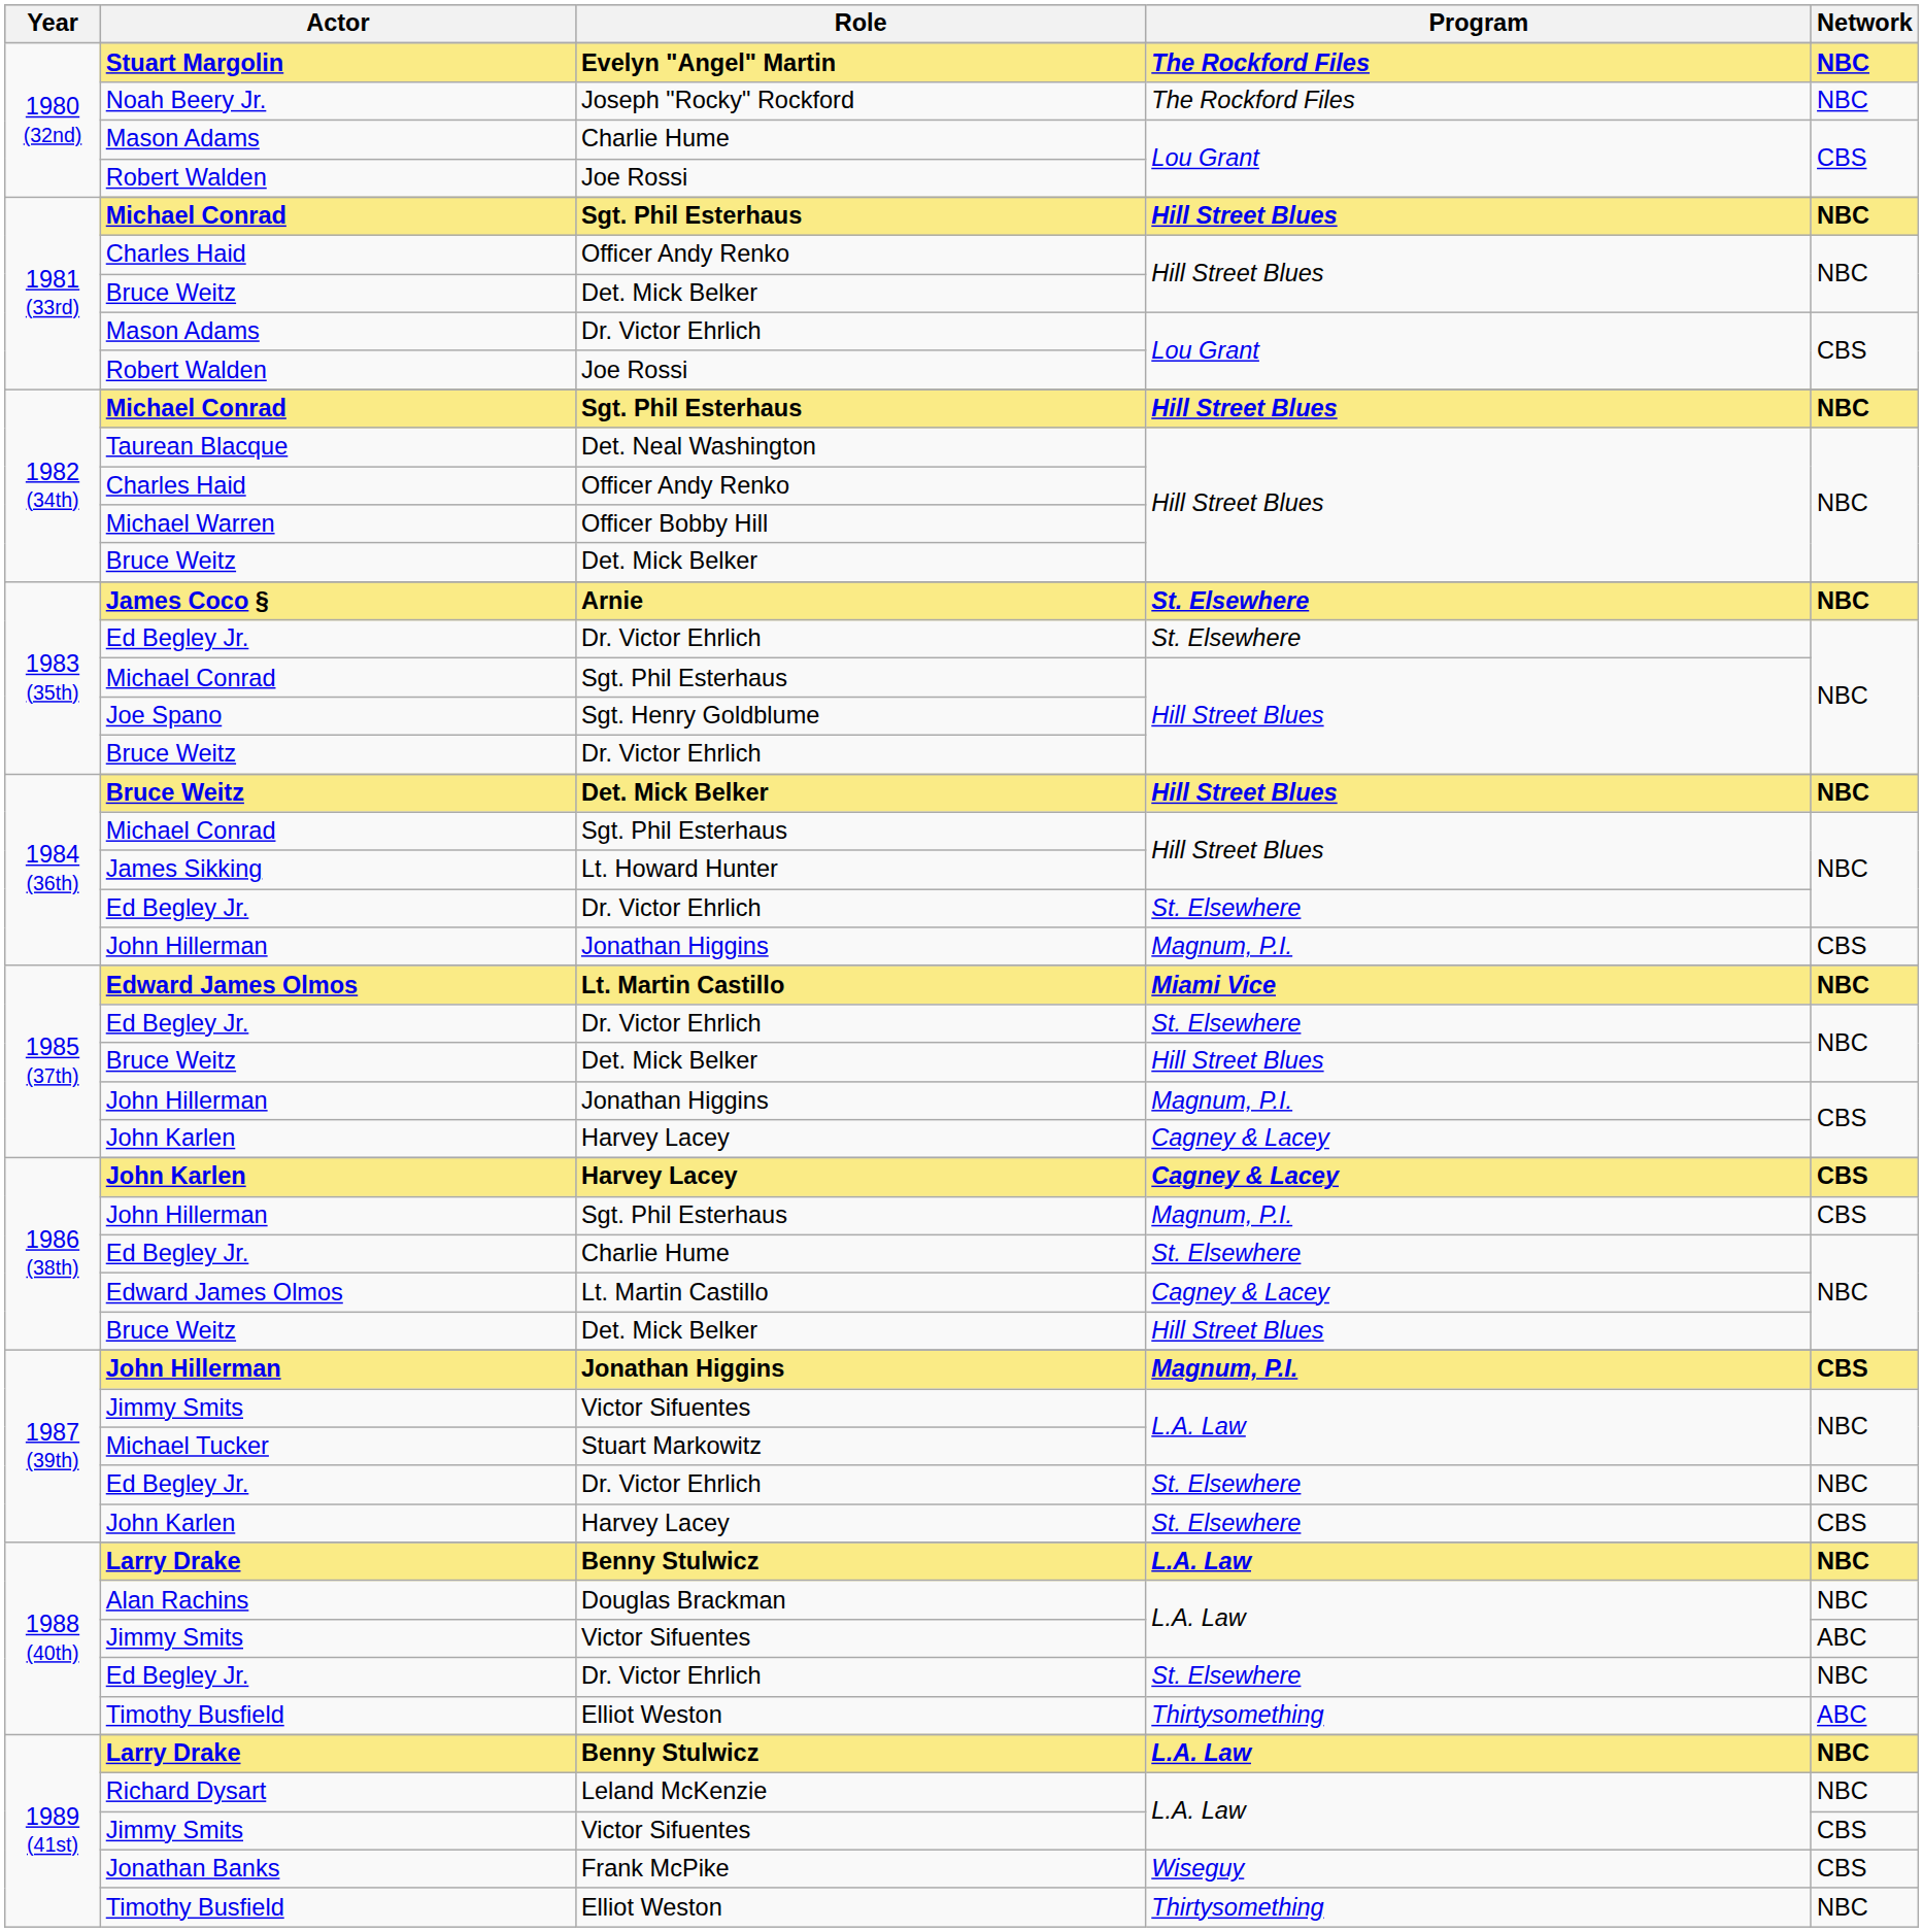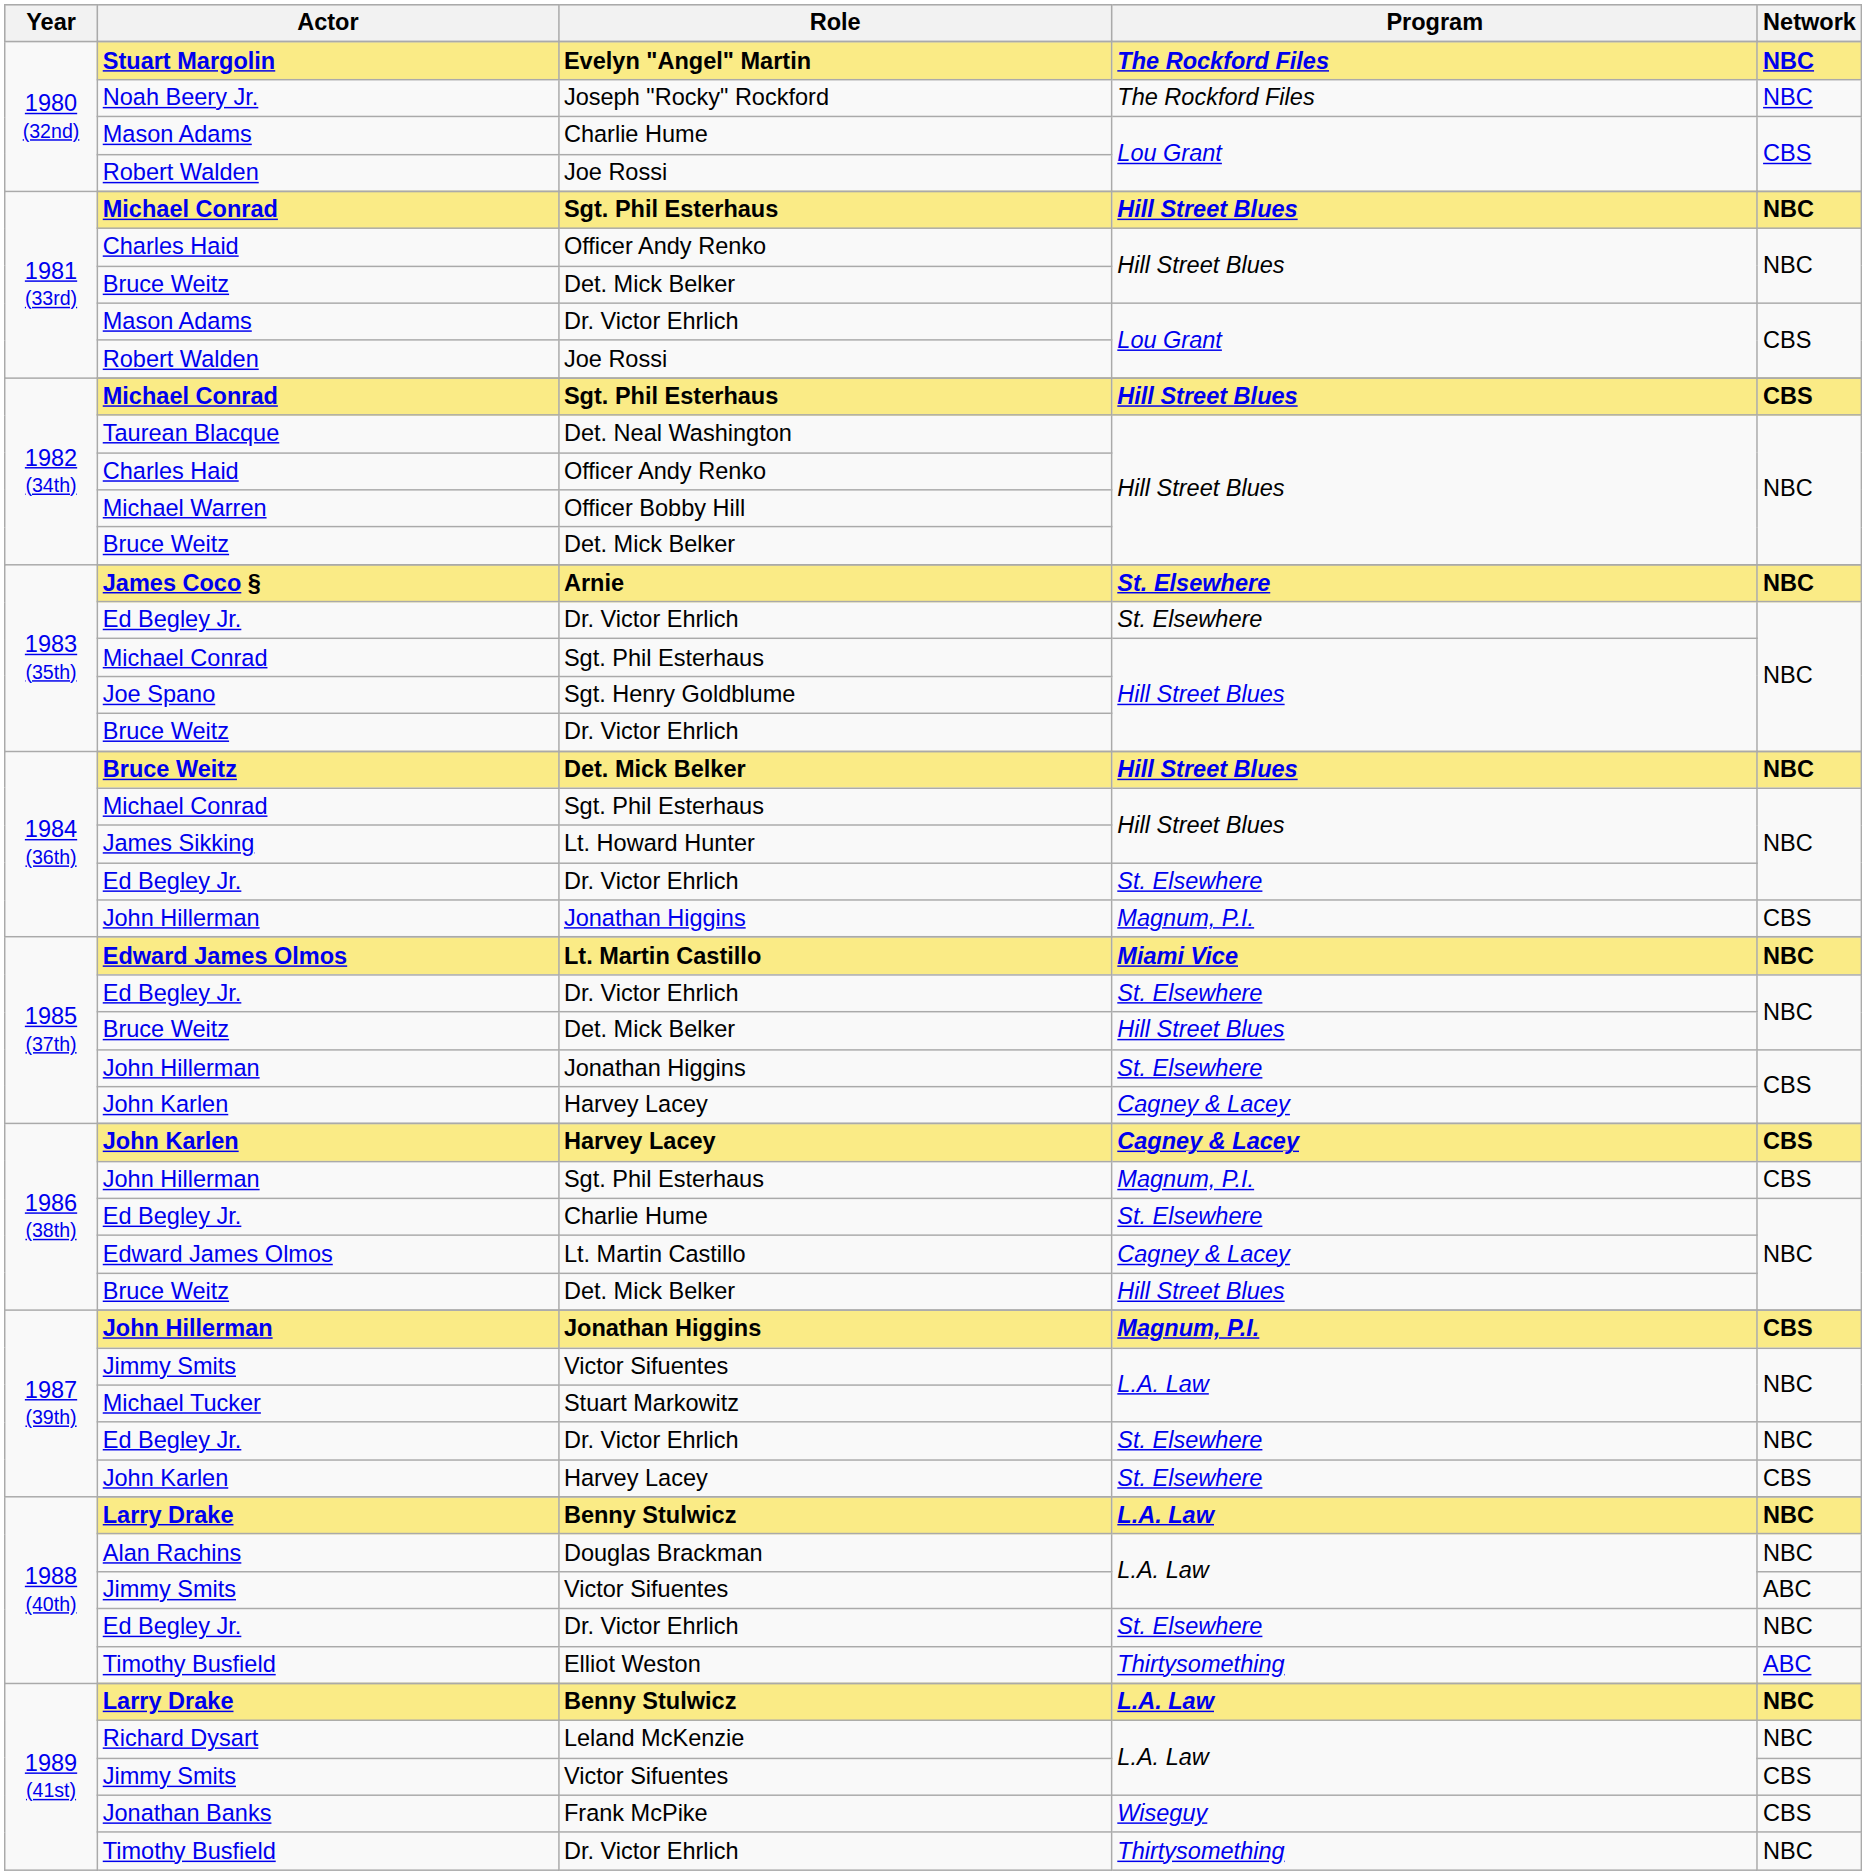1982 (34th) / Michael Conrad | Network: NBC -> CBS
1985 (37th) / John Hillerman | Program: Magnum, P.I. -> St. Elsewhere
1989 (41st) / Timothy Busfield | Role: Elliot Weston -> Dr. Victor Ehrlich
